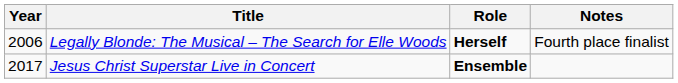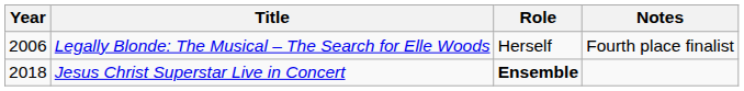Legally Blonde: The Musical – The Search for Elle Woods | Role: bold -> normal
Jesus Christ Superstar Live in Concert | Year: 2017 -> 2018
